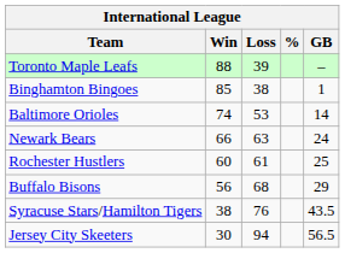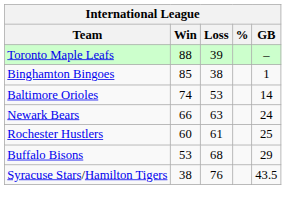Buffalo Bisons | Win: 56 -> 53
- row: Jersey City Skeeters | 30 | 94 | 56.5
